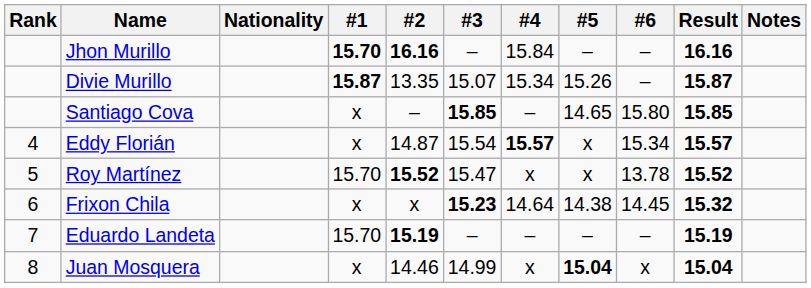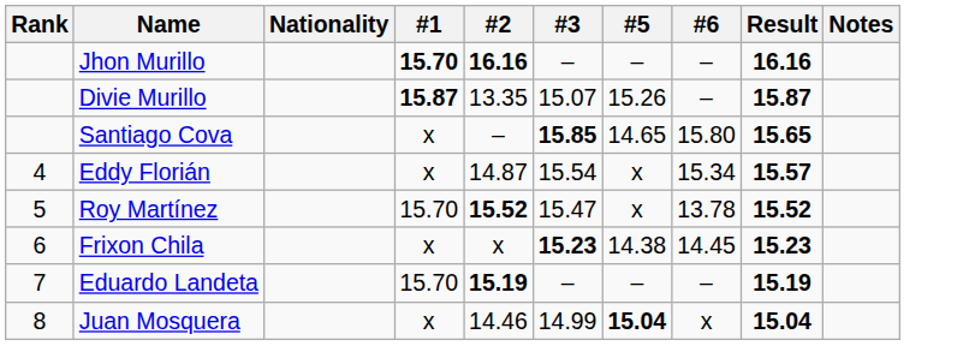- column: #4 | 15.84 | 15.34 | – | 15.57 | x | 14.64 | – | x
Santiago Cova | Result: 15.85 -> 15.65
Frixon Chila | Result: 15.32 -> 15.23
